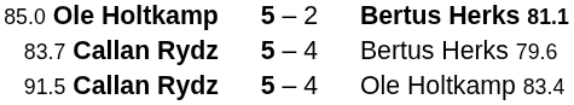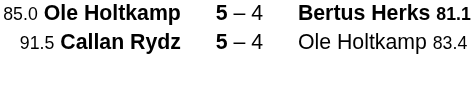85.0 Ole Holtkamp | column 2: 5 – 2 -> 5 – 4
- row: 83.7 Callan Rydz | 5 – 4 | Bertus Herks 79.6
